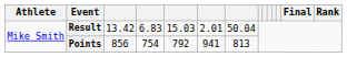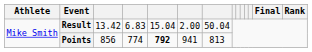Result | column 5: 15.03 -> 15.04
Result | column 6: 2.01 -> 2.00
Points | column 4: 754 -> 774
Points | column 5: normal -> bold
